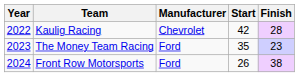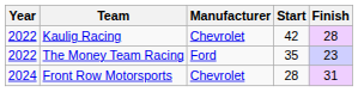The Money Team Racing | Year: 2023 -> 2022
Front Row Motorsports | Manufacturer: Ford -> Chevrolet
Front Row Motorsports | Start: 26 -> 28
Front Row Motorsports | Finish: 38 -> 31
